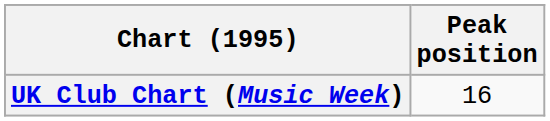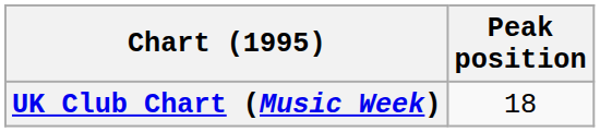UK Club Chart (Music Week) | Peak position: 16 -> 18
